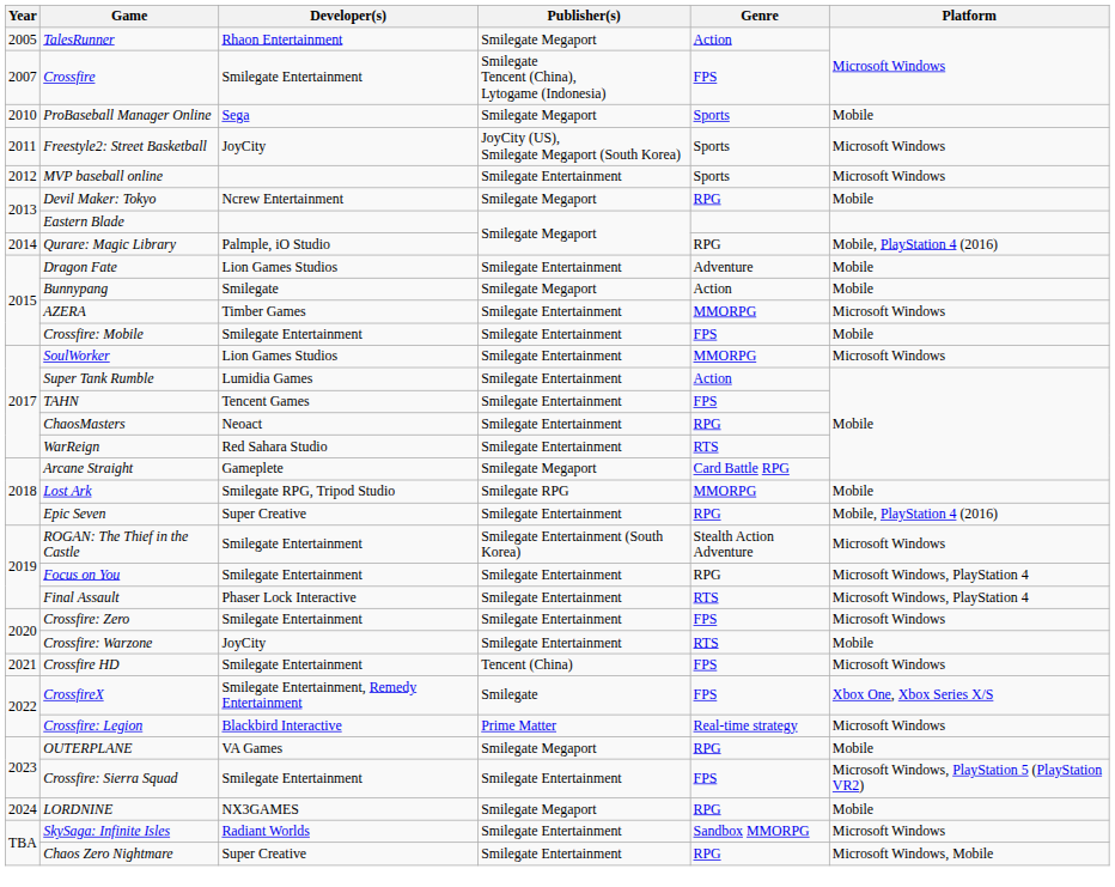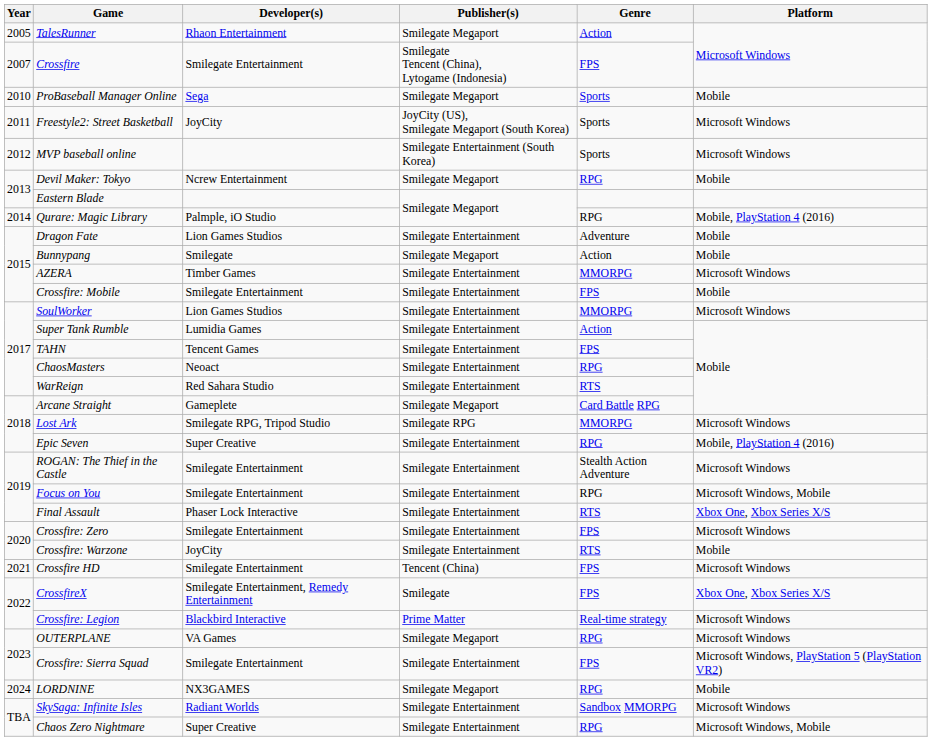MVP baseball online | Publisher(s): Smilegate Entertainment -> Smilegate Entertainment (South Korea)
Lost Ark | Platform: Mobile -> Microsoft Windows
ROGAN: The Thief in the Castle | Publisher(s): Smilegate Entertainment (South Korea) -> Smilegate Entertainment
Focus on You | Platform: Microsoft Windows, PlayStation 4 -> Microsoft Windows, Mobile
Final Assault | Platform: Microsoft Windows, PlayStation 4 -> Xbox One, Xbox Series X/S
OUTERPLANE | Platform: Mobile -> Microsoft Windows
